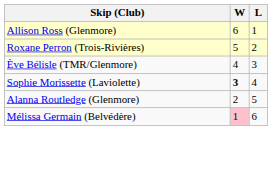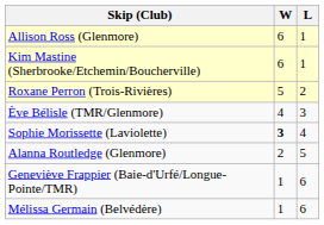+ row: Kim Mastine (Sherbrooke/Etchemin/Boucherville) | 6 | 1
+ row: Geneviève Frappier (Baie-d'Urfé/Longue-Pointe/TMR) | 1 | 6
Mélissa Germain (Belvédère) | W: pink background -> no background
